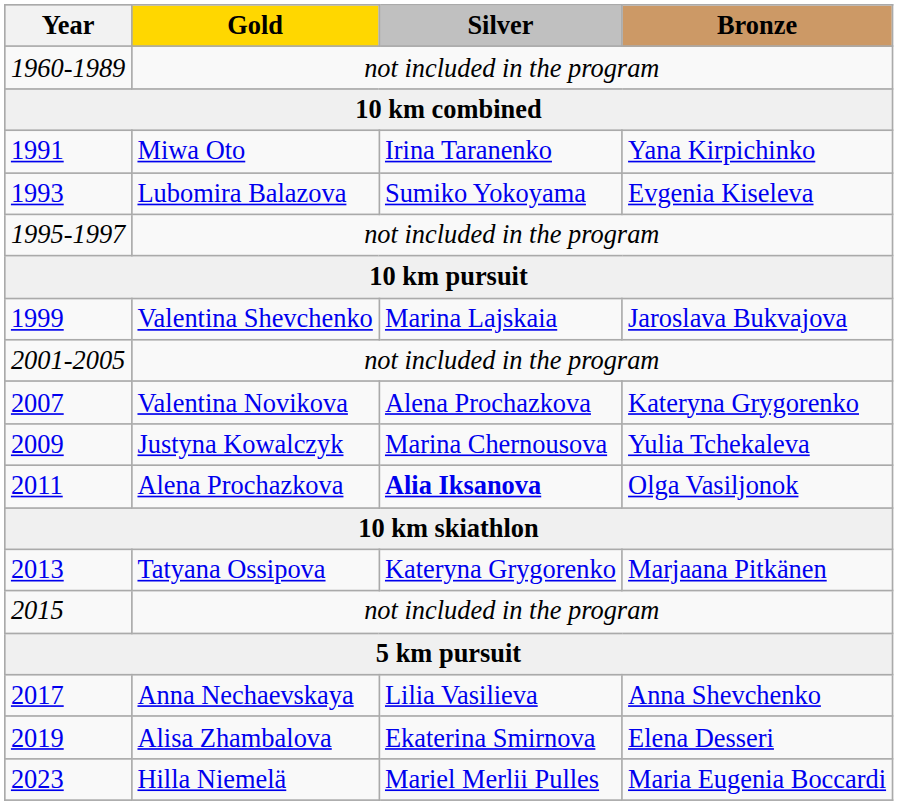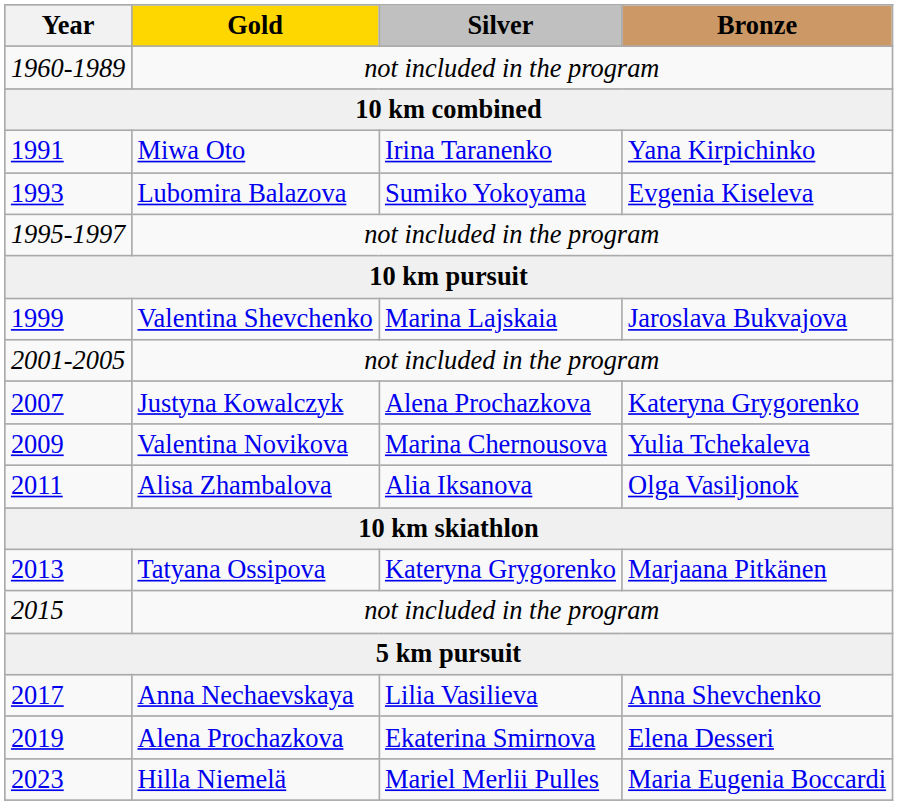2007 | Gold: Valentina Novikova -> Justyna Kowalczyk
2009 | Gold: Justyna Kowalczyk -> Valentina Novikova
2011 | Gold: Alena Prochazkova -> Alisa Zhambalova
2011 | Silver: bold -> normal
2019 | Gold: Alisa Zhambalova -> Alena Prochazkova
